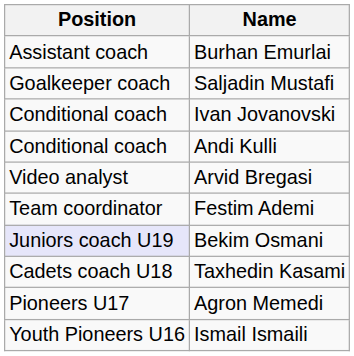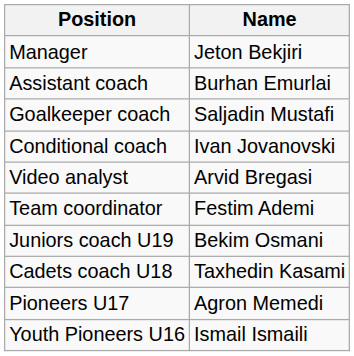+ row: Manager | Jeton Bekjiri
- row: Conditional coach | Andi Kulli
Bekim Osmani | Position: lavender background -> no background
